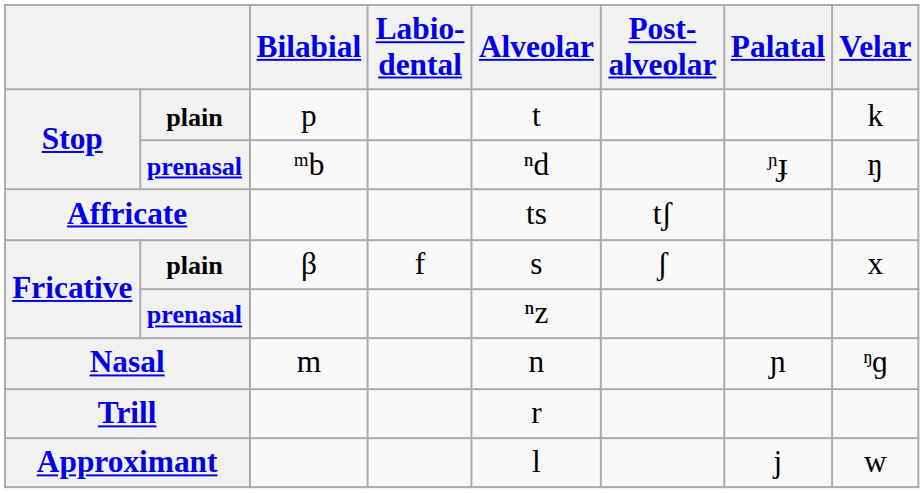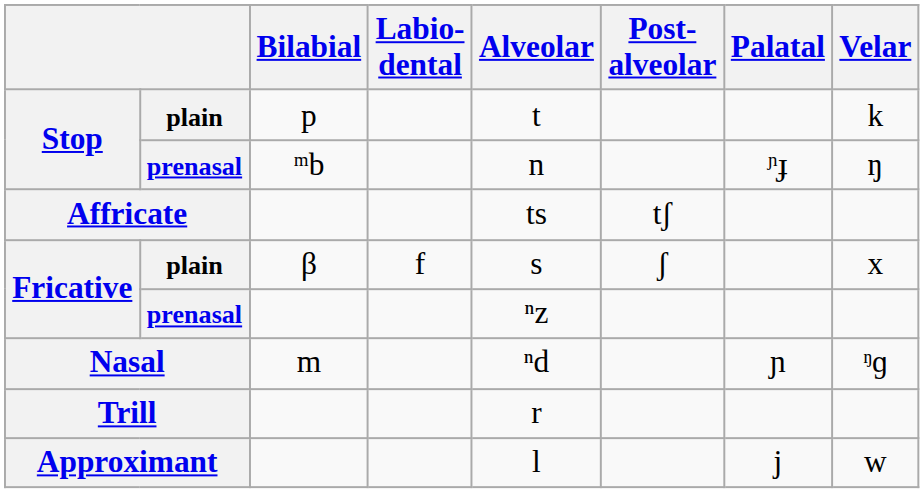Stop / prenasal | Alveolar: ⁿd -> n
Nasal | Alveolar: n -> ⁿd
